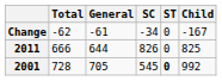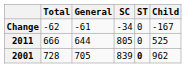2011 | SC: 826 -> 805
2011 | Child: 825 -> 525
2001 | SC: 545 -> 839
2001 | Child: 992 -> 962
